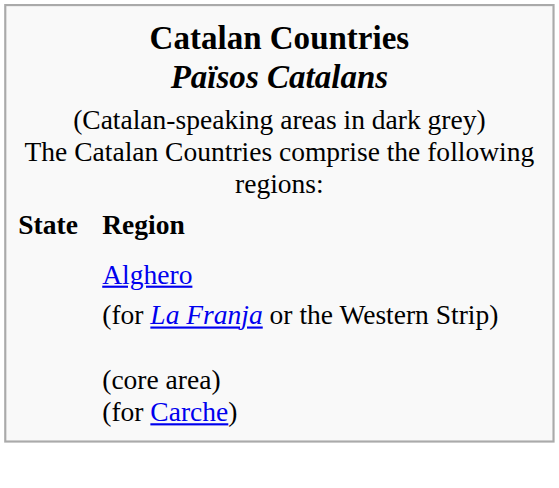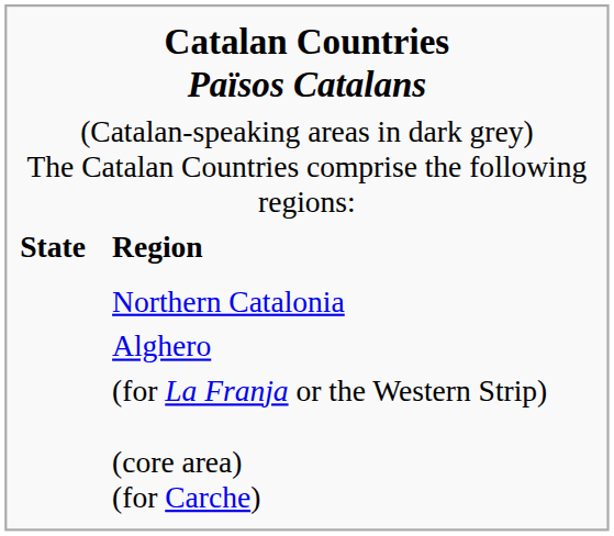+ row: Northern Catalonia
